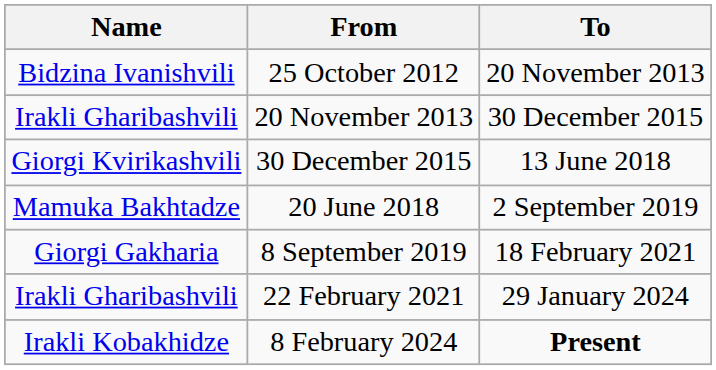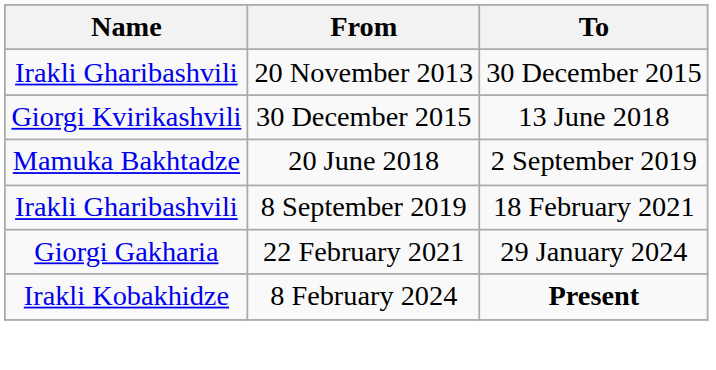- row: Bidzina Ivanishvili | 25 October 2012 | 20 November 2013
8 September 2019 | Name: Giorgi Gakharia -> Irakli Gharibashvili
22 February 2021 | Name: Irakli Gharibashvili -> Giorgi Gakharia
